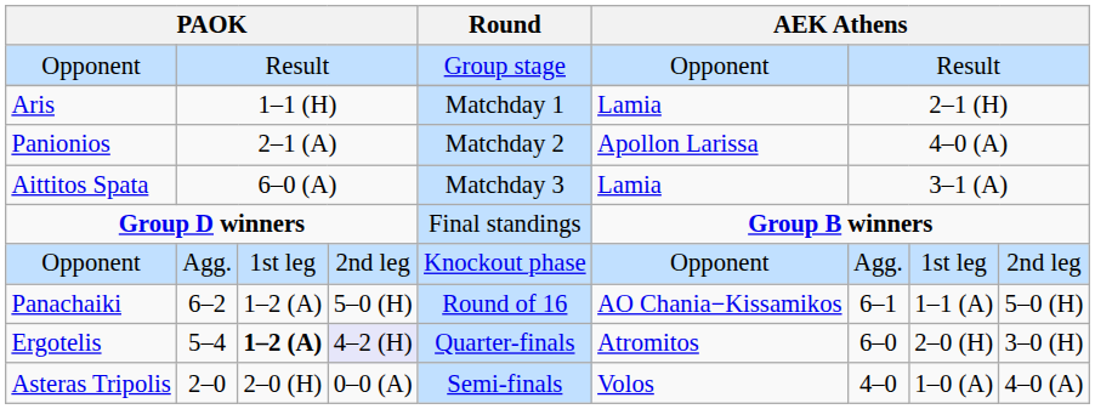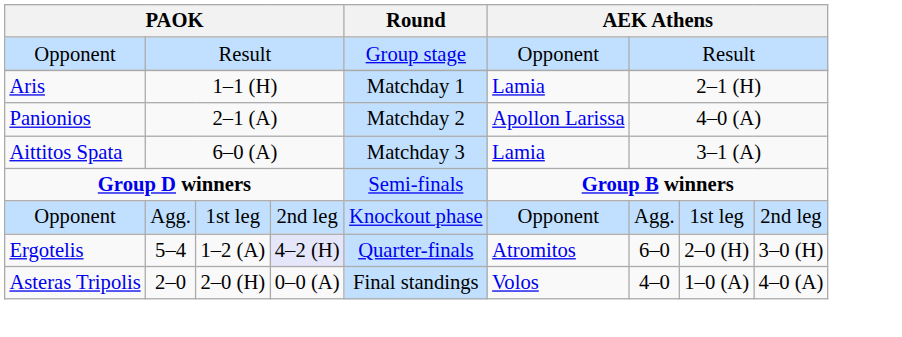Group D winners | Round: Final standings -> Semi-finals
- row: Panachaiki | 6–2 | 1–2 (A) | 5–0 (H) | Round of 16 | AO Chania−Kissamikos | 6–1 | 1–1 (A) | 5–0 (H)
5–4 | column 3: bold -> normal
2–0 | Round: Semi-finals -> Final standings
